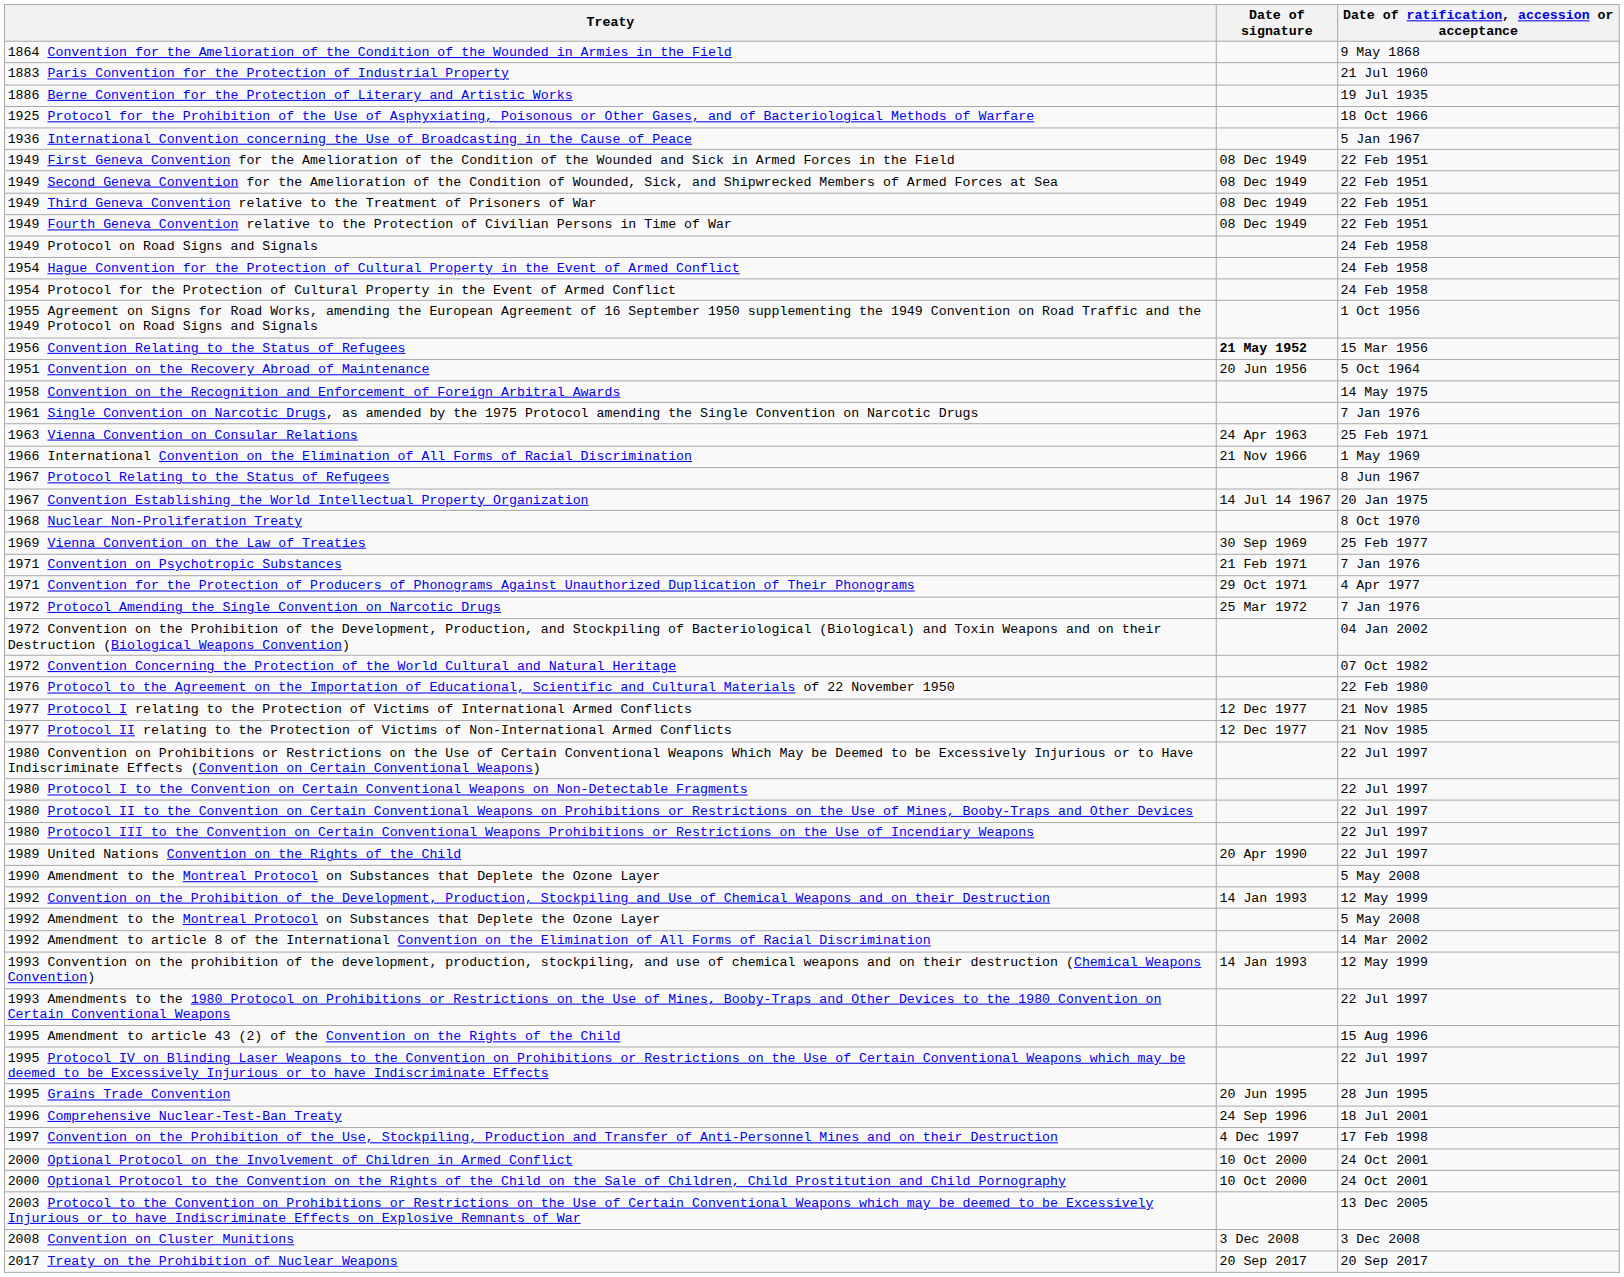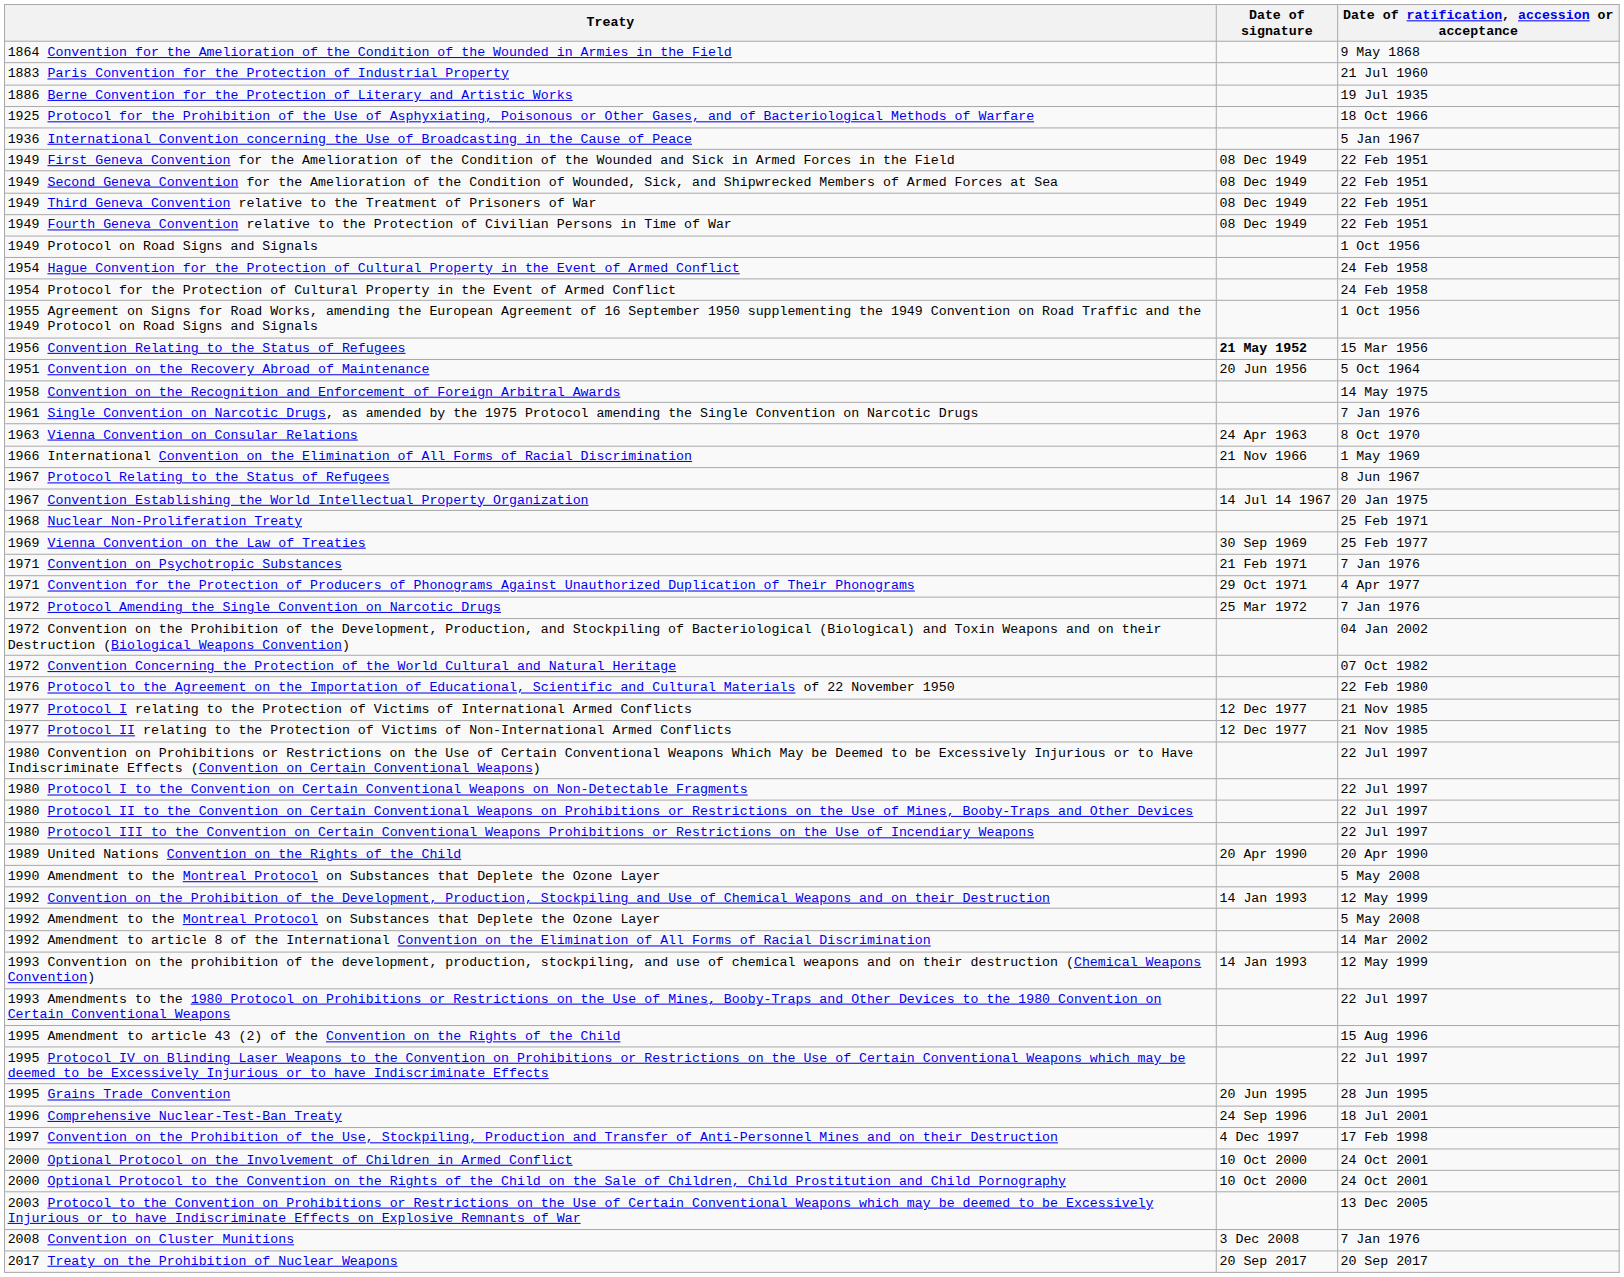1949 Protocol on Road Signs and Signals | Date of ratification, accession or acceptance: 24 Feb 1958 -> 1 Oct 1956
1963 Vienna Convention on Consular Relations | Date of ratification, accession or acceptance: 25 Feb 1971 -> 8 Oct 1970
1968 Nuclear Non-Proliferation Treaty | Date of ratification, accession or acceptance: 8 Oct 1970 -> 25 Feb 1971
1989 United Nations Convention on the Rights of the Child | Date of ratification, accession or acceptance: 22 Jul 1997 -> 20 Apr 1990
2008 Convention on Cluster Munitions | Date of ratification, accession or acceptance: 3 Dec 2008 -> 7 Jan 1976
